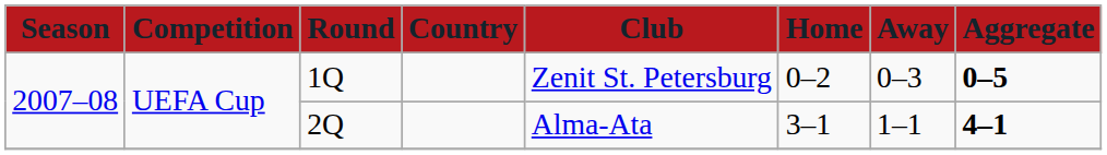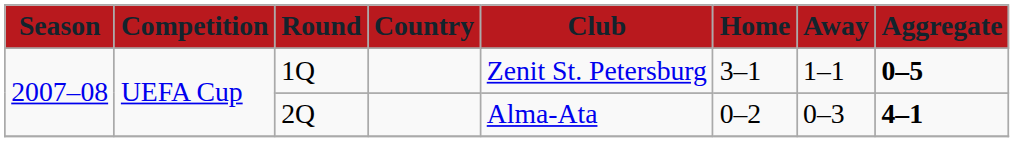1Q | Home: 0–2 -> 3–1
1Q | Away: 0–3 -> 1–1
2Q | Home: 3–1 -> 0–2
2Q | Away: 1–1 -> 0–3
